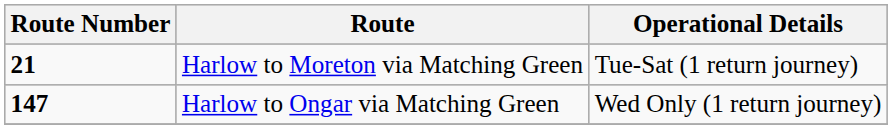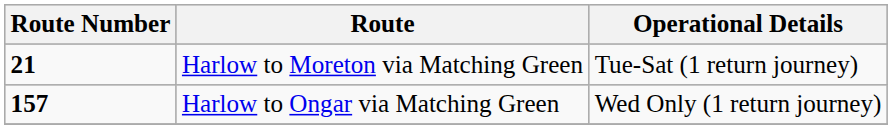Harlow to Ongar via Matching Green | Route Number: 147 -> 157
